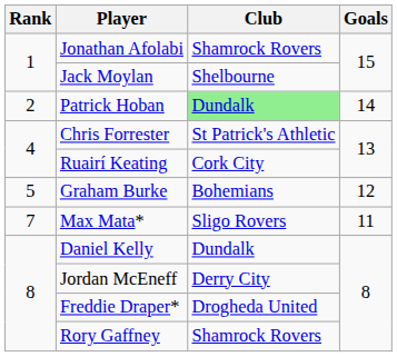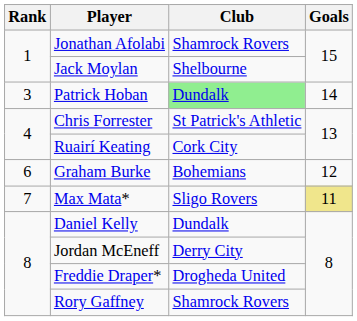Patrick Hoban | Rank: 2 -> 3
Graham Burke | Rank: 5 -> 6
Max Mata* | Goals: no background -> khaki background
